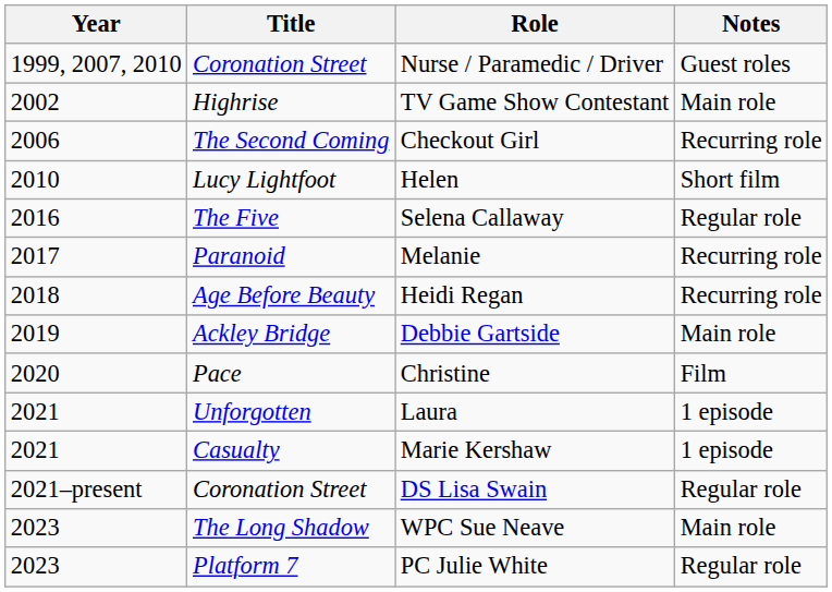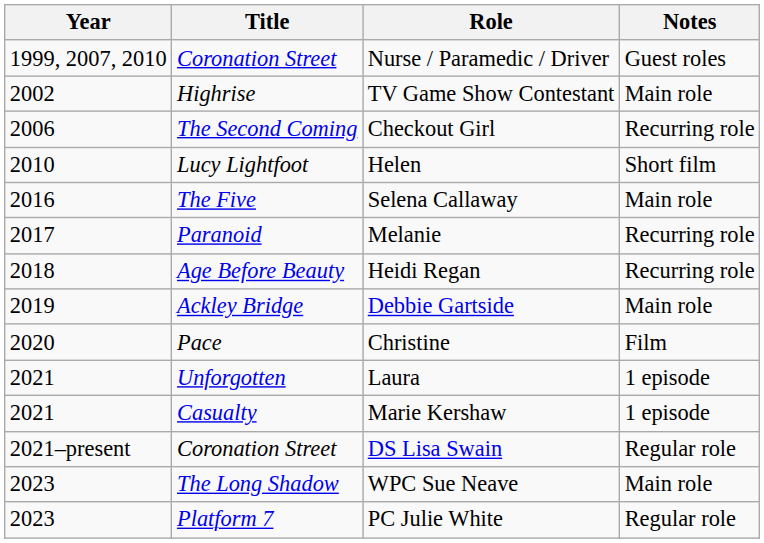Selena Callaway | Notes: Regular role -> Main role
